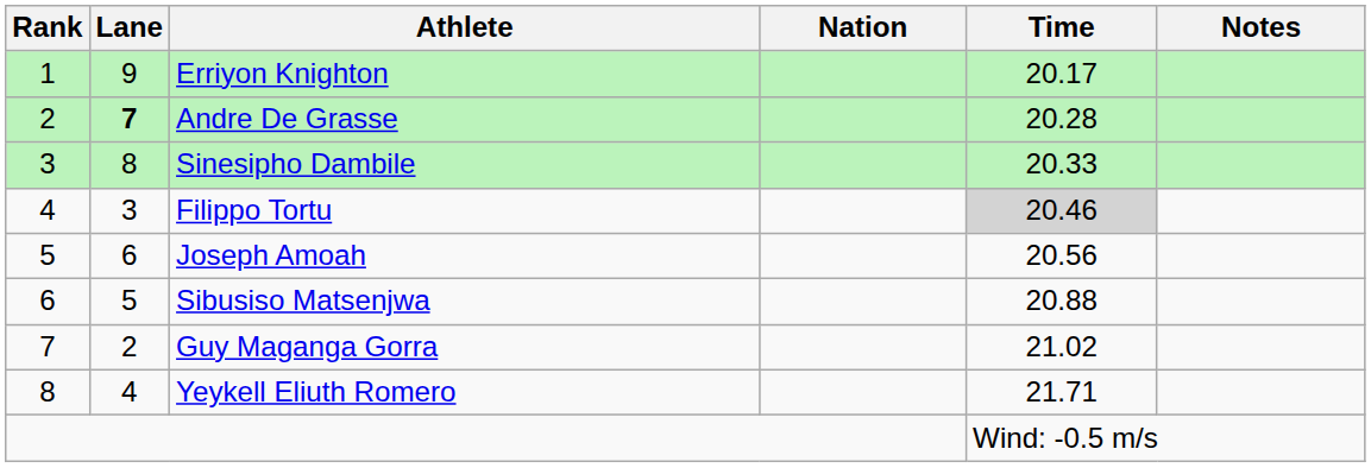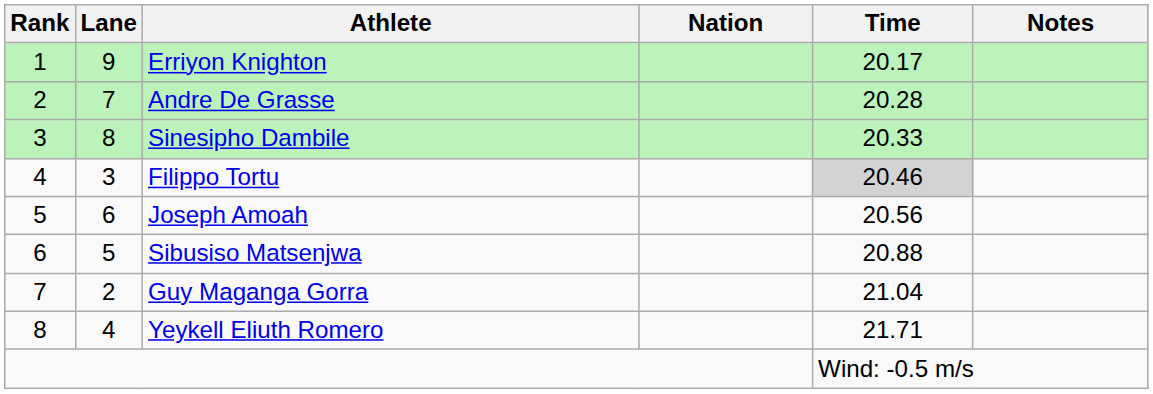Andre De Grasse | Lane: bold -> normal
Guy Maganga Gorra | Time: 21.02 -> 21.04
